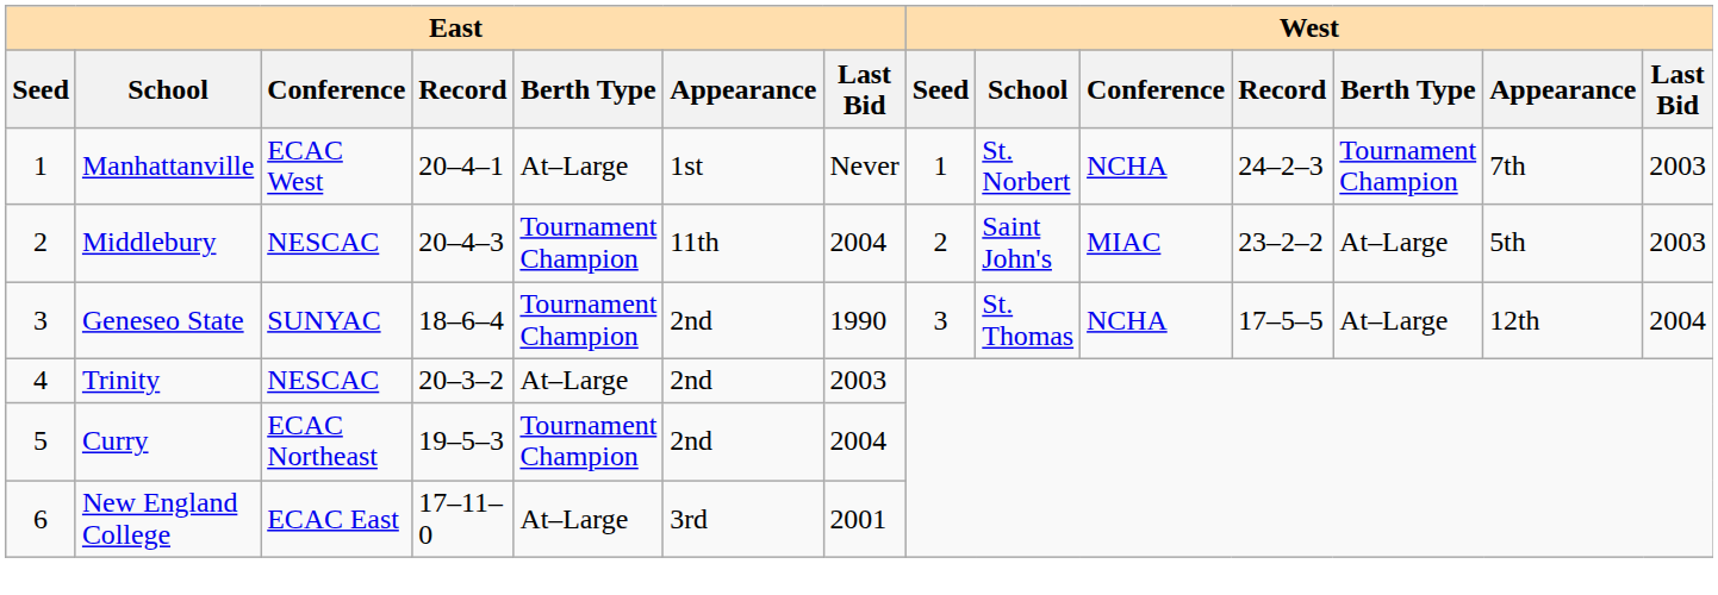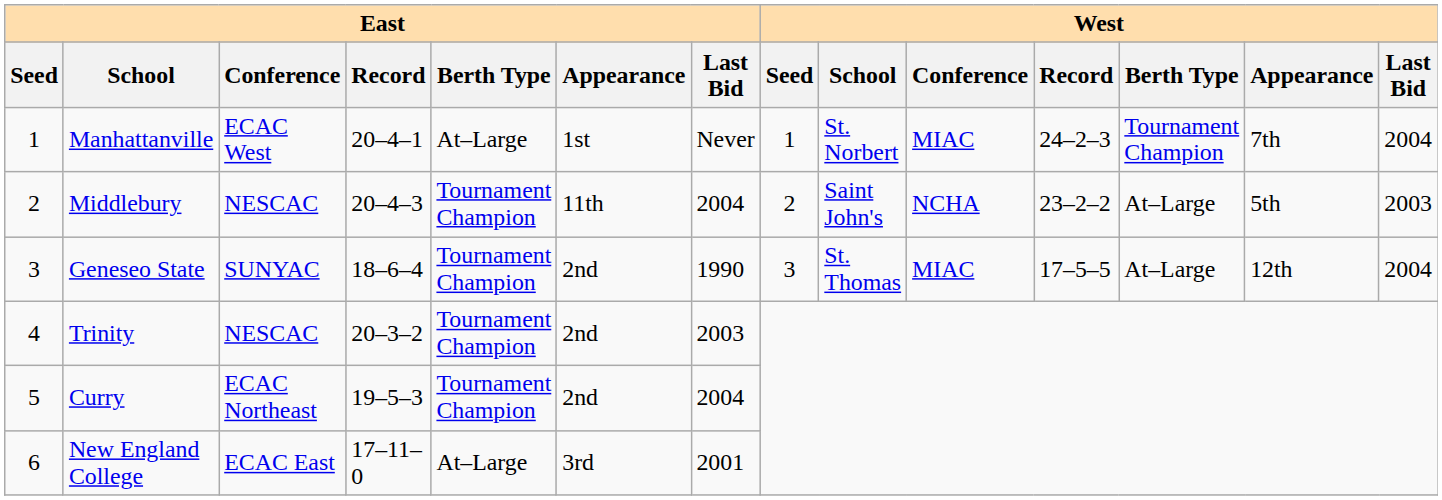Manhattanville | West / Conference: NCHA -> MIAC
Manhattanville | West / Last Bid: 2003 -> 2004
Middlebury | West / Conference: MIAC -> NCHA
Geneseo State | West / Conference: NCHA -> MIAC
Trinity | East / Berth Type: At–Large -> Tournament Champion
